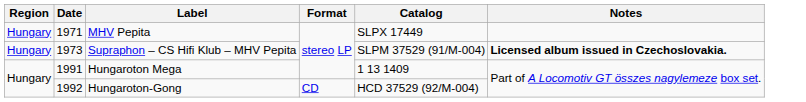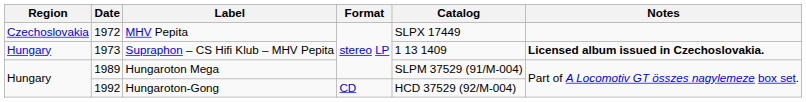MHV Pepita | Region: Hungary -> Czechoslovakia
MHV Pepita | Date: 1971 -> 1972
Supraphon – CS Hifi Klub – MHV Pepita | Catalog: SLPM 37529 (91/M-004) -> 1 13 1409
Hungaroton Mega | Date: 1991 -> 1989
Hungaroton Mega | Catalog: 1 13 1409 -> SLPM 37529 (91/M-004)
